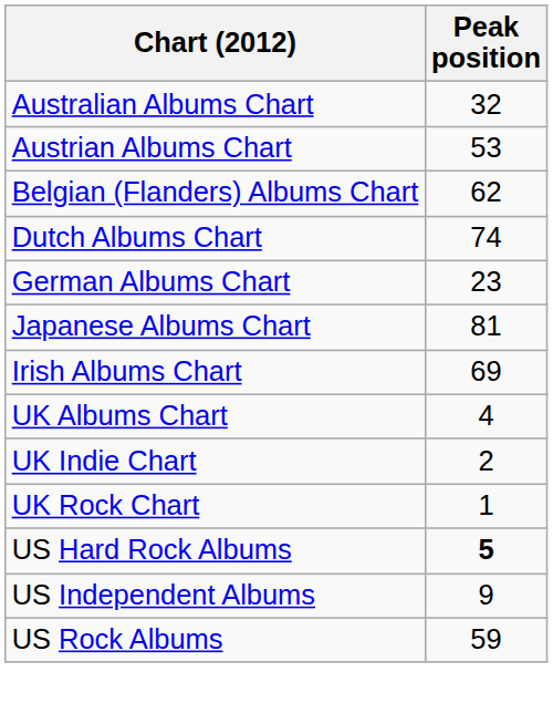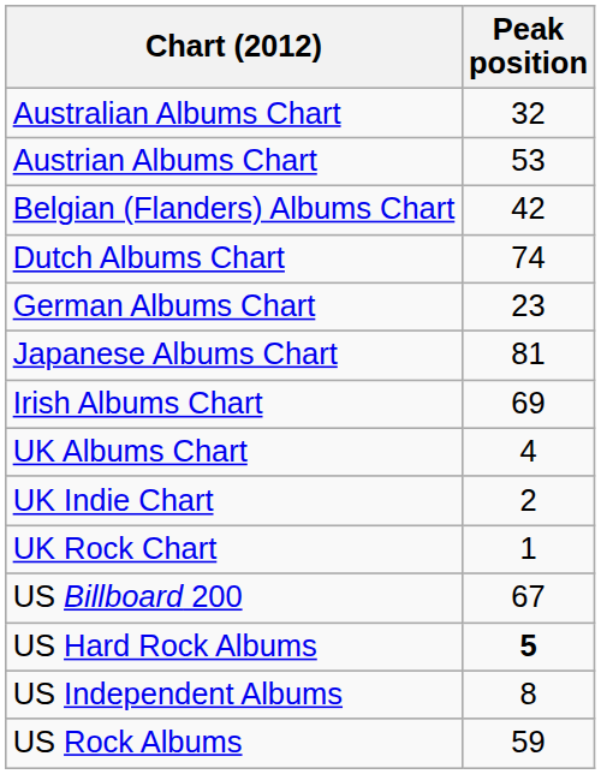Belgian (Flanders) Albums Chart | Peak position: 62 -> 42
+ row: US Billboard 200 | 67
US Independent Albums | Peak position: 9 -> 8
